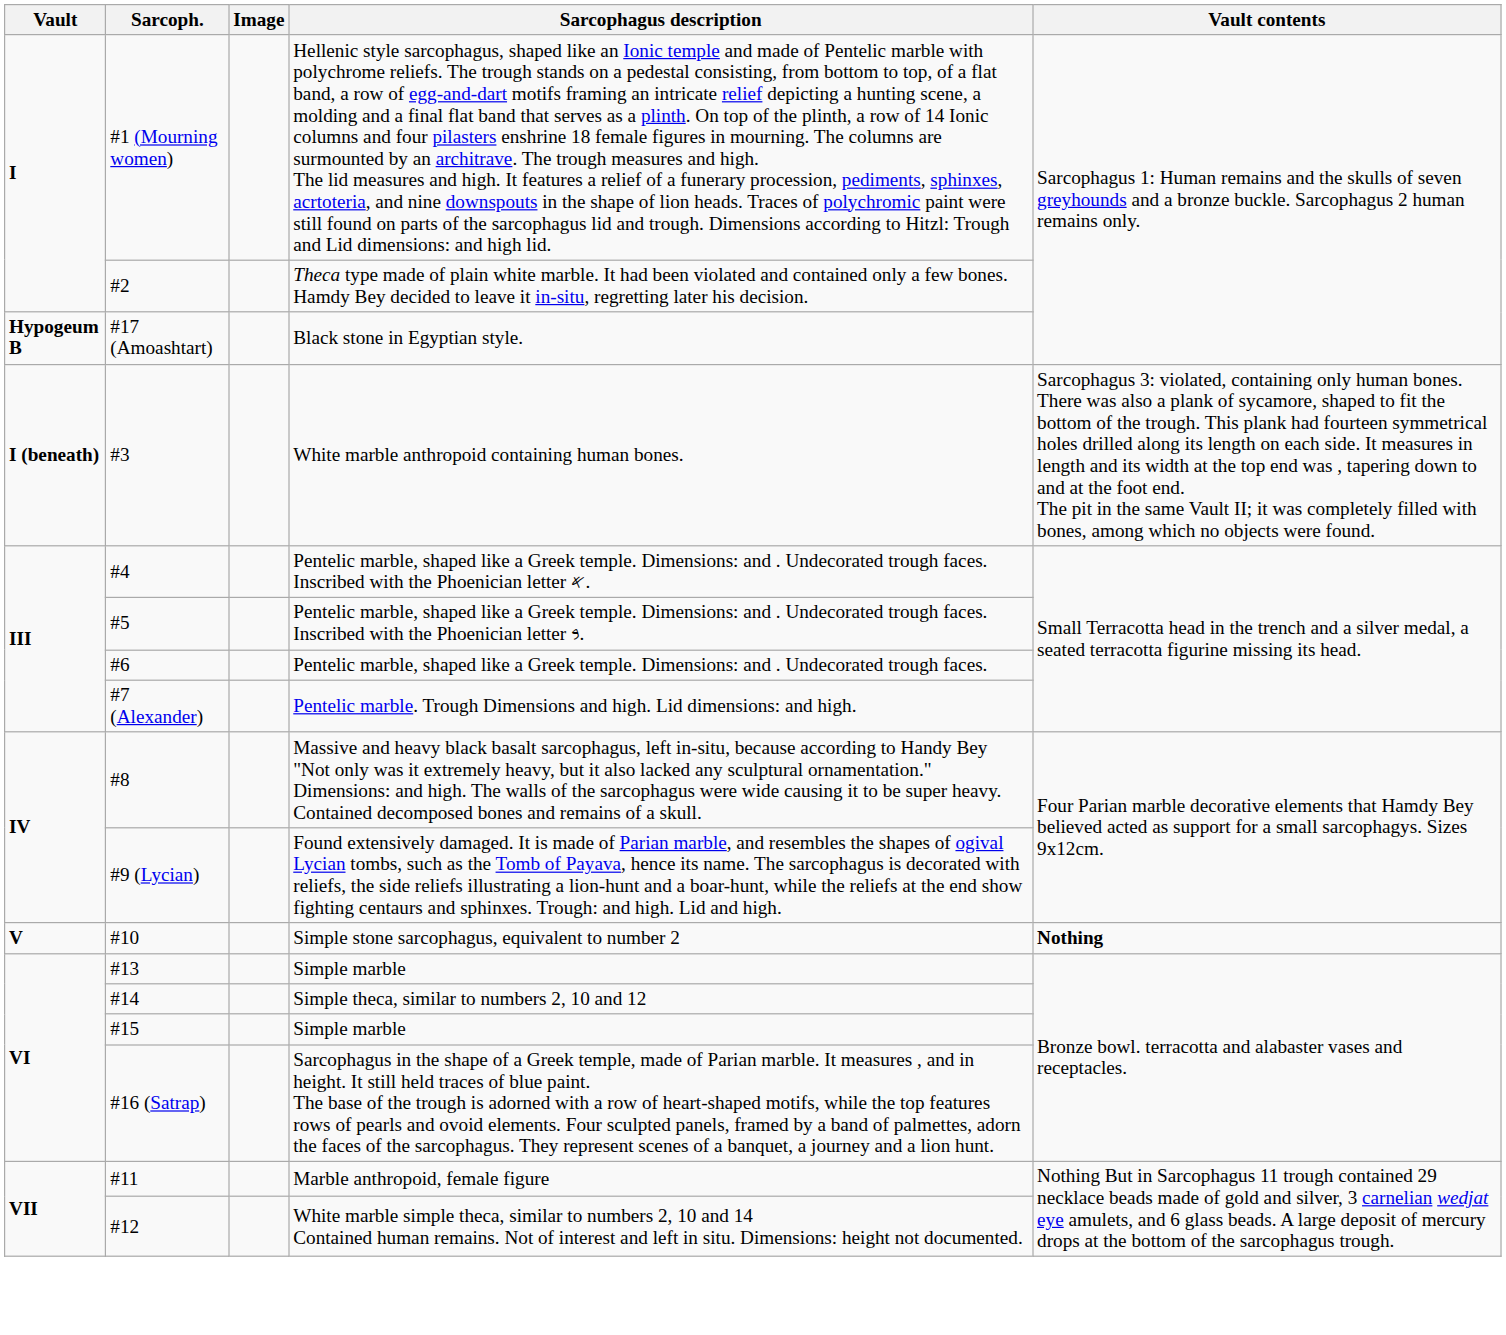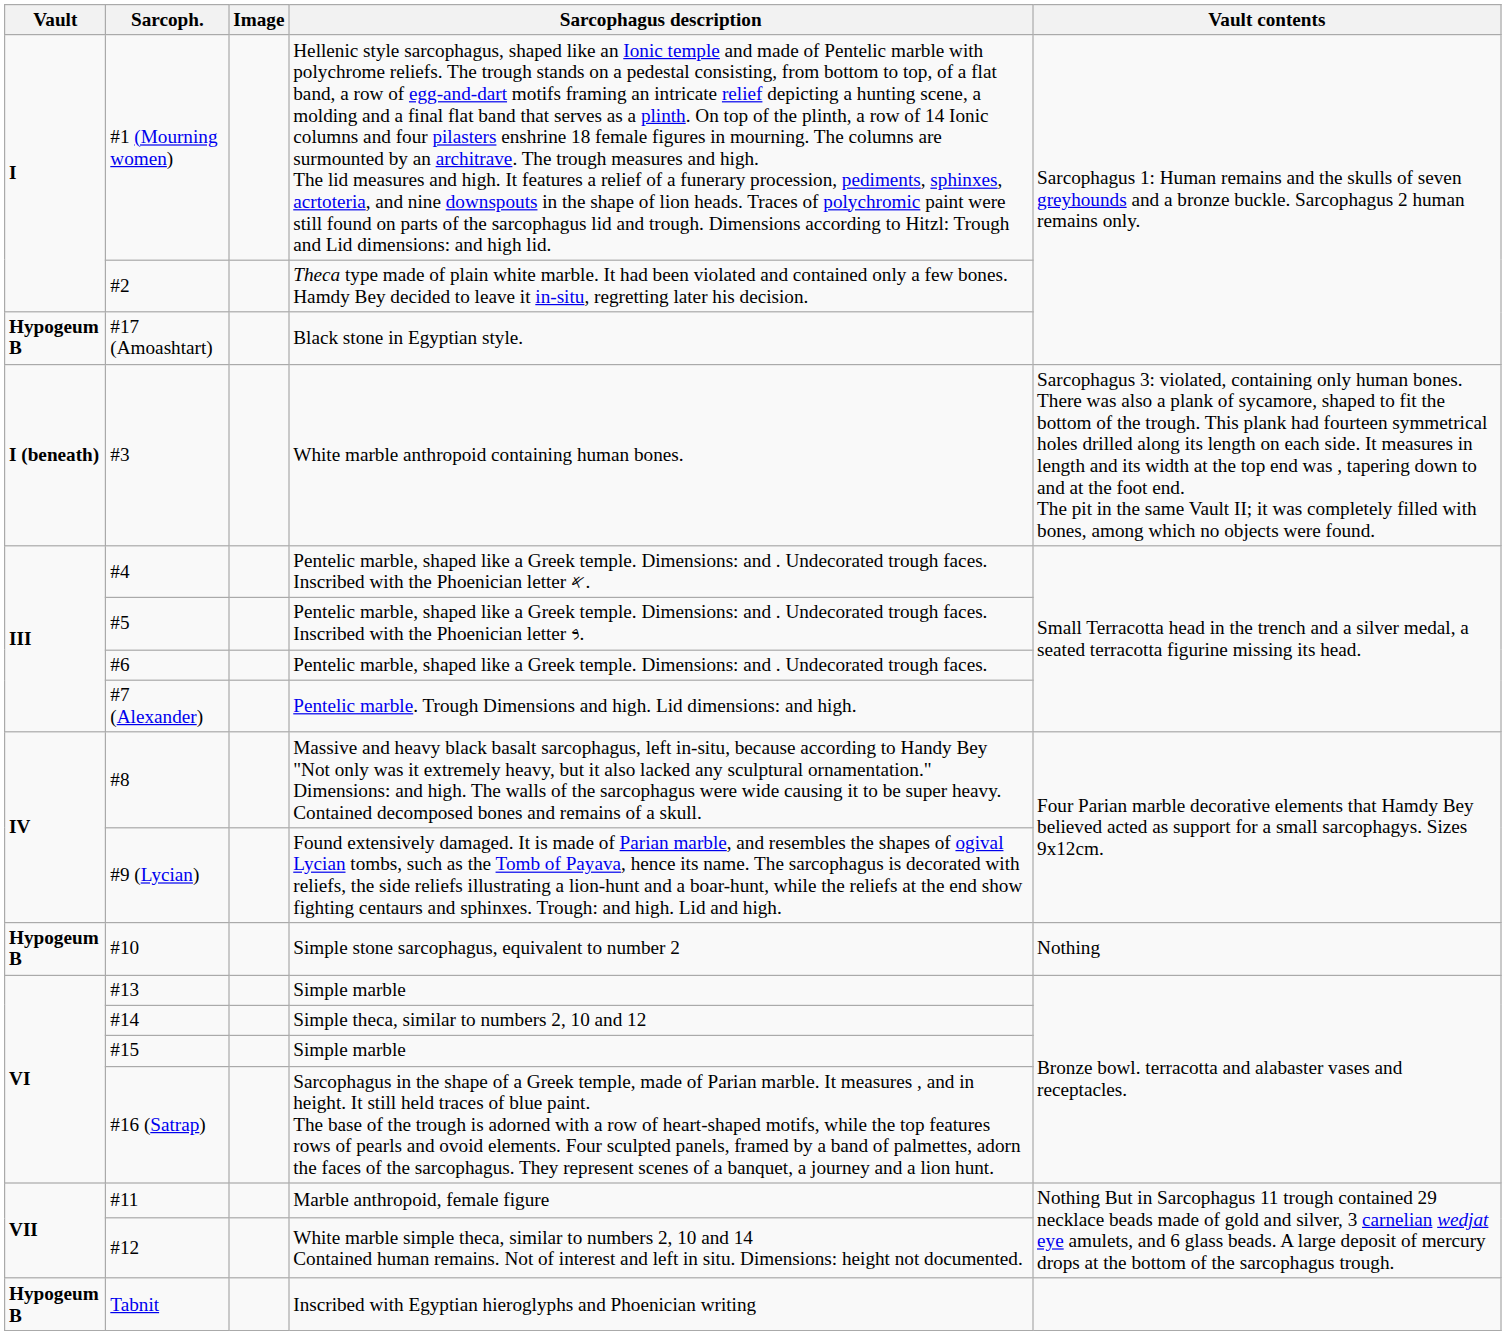Simple stone sarcophagus, equivalent to number 2 | Vault: V -> Hypogeum B
Simple stone sarcophagus, equivalent to number 2 | Vault contents: bold -> normal
+ row: Hypogeum B | Tabnit | Inscribed with Egyptian hieroglyphs and Phoenician writing
